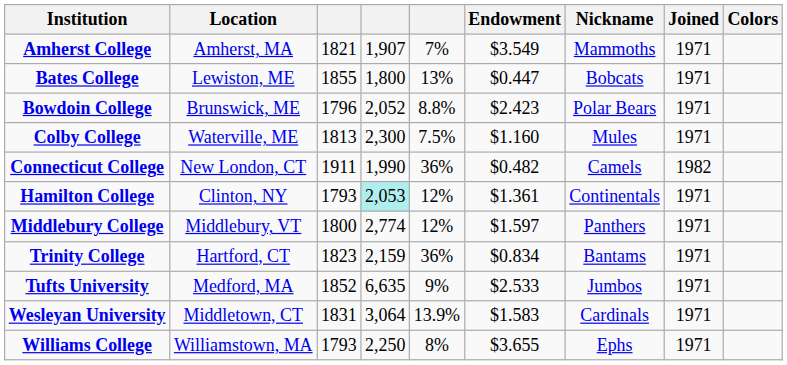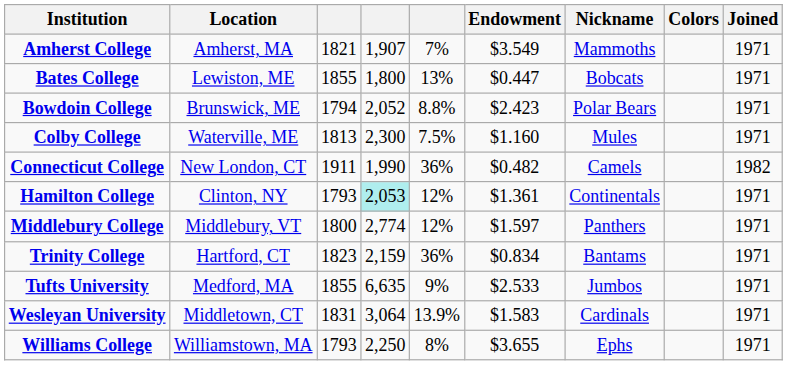columns swapped: Joined <-> Colors
Bowdoin College | column 3: 1796 -> 1794
Tufts University | column 3: 1852 -> 1855
